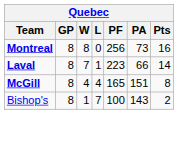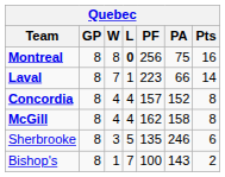Montreal | L: normal -> bold
Montreal | PA: 73 -> 75
+ row: Concordia | 8 | 4 | 4 | 157 | 152 | 8
McGill | PF: 165 -> 162
McGill | PA: 151 -> 158
+ row: Sherbrooke | 8 | 3 | 5 | 135 | 246 | 6
